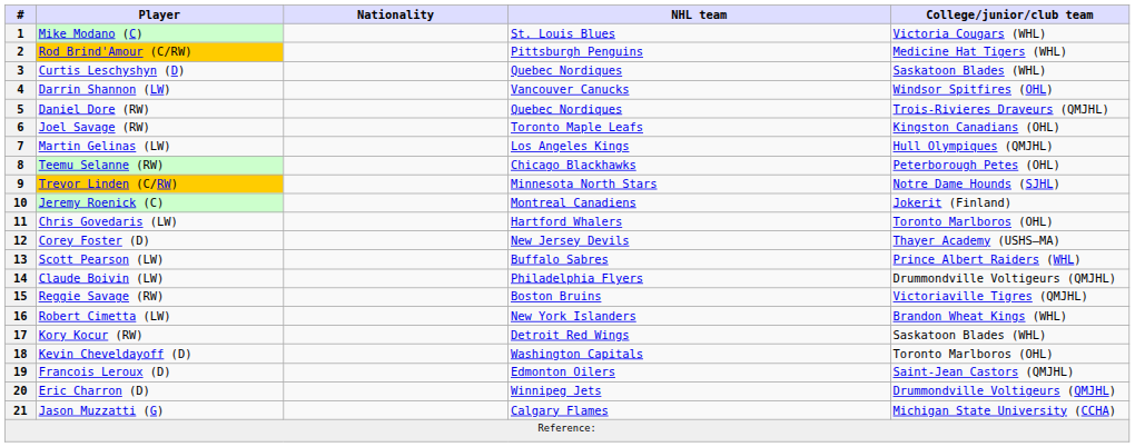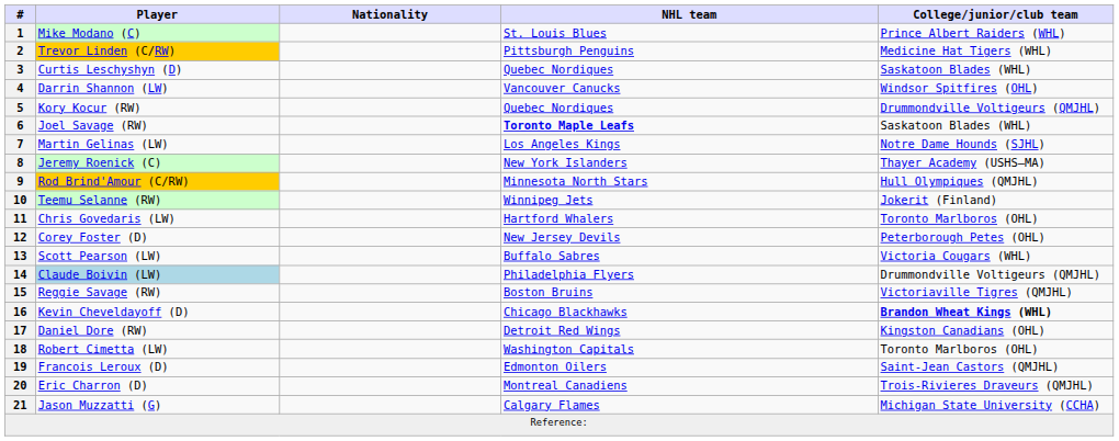1 | College/junior/club team: Victoria Cougars (WHL) -> Prince Albert Raiders (WHL)
2 | Player: Rod Brind'Amour (C/RW) -> Trevor Linden (C/RW)
5 | Player: Daniel Dore (RW) -> Kory Kocur (RW)
5 | College/junior/club team: Trois-Rivieres Draveurs (QMJHL) -> Drummondville Voltigeurs (QMJHL)
6 | NHL team: normal -> bold
6 | College/junior/club team: Kingston Canadians (OHL) -> Saskatoon Blades (WHL)
7 | College/junior/club team: Hull Olympiques (QMJHL) -> Notre Dame Hounds (SJHL)
8 | Player: Teemu Selanne (RW) -> Jeremy Roenick (C)
8 | NHL team: Chicago Blackhawks -> New York Islanders
8 | College/junior/club team: Peterborough Petes (OHL) -> Thayer Academy (USHS–MA)
9 | Player: Trevor Linden (C/RW) -> Rod Brind'Amour (C/RW)
9 | College/junior/club team: Notre Dame Hounds (SJHL) -> Hull Olympiques (QMJHL)
10 | Player: Jeremy Roenick (C) -> Teemu Selanne (RW)
10 | NHL team: Montreal Canadiens -> Winnipeg Jets
12 | College/junior/club team: Thayer Academy (USHS–MA) -> Peterborough Petes (OHL)
13 | College/junior/club team: Prince Albert Raiders (WHL) -> Victoria Cougars (WHL)
14 | Player: no background -> lightblue background
16 | Player: Robert Cimetta (LW) -> Kevin Cheveldayoff (D)
16 | NHL team: New York Islanders -> Chicago Blackhawks
16 | College/junior/club team: normal -> bold
17 | Player: Kory Kocur (RW) -> Daniel Dore (RW)
17 | College/junior/club team: Saskatoon Blades (WHL) -> Kingston Canadians (OHL)
18 | Player: Kevin Cheveldayoff (D) -> Robert Cimetta (LW)
20 | NHL team: Winnipeg Jets -> Montreal Canadiens
20 | College/junior/club team: Drummondville Voltigeurs (QMJHL) -> Trois-Rivieres Draveurs (QMJHL)
